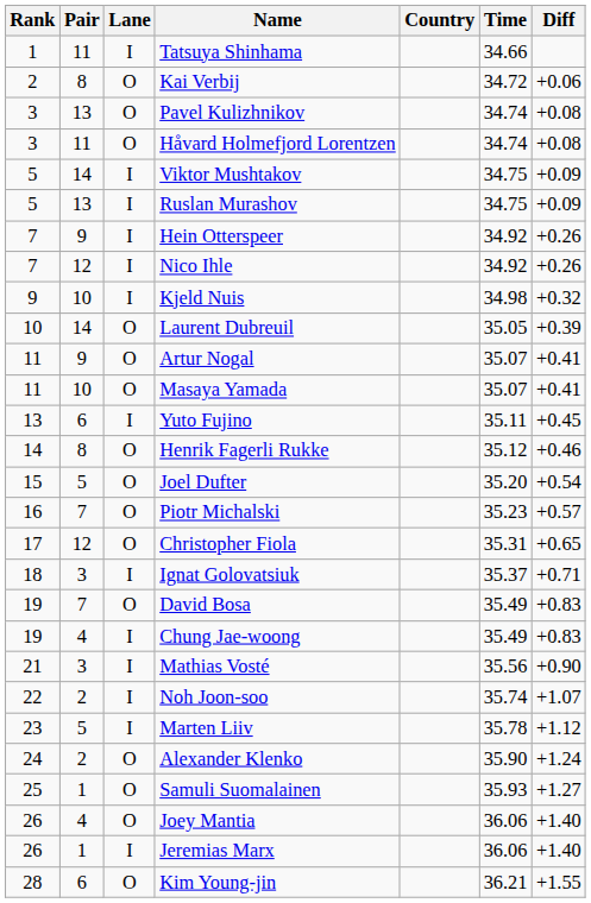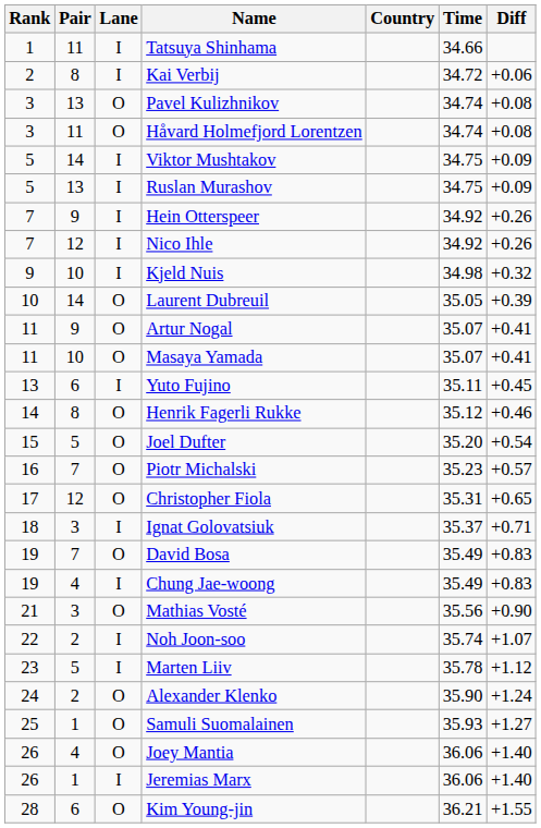Kai Verbij | Lane: O -> I
Mathias Vosté | Lane: I -> O
